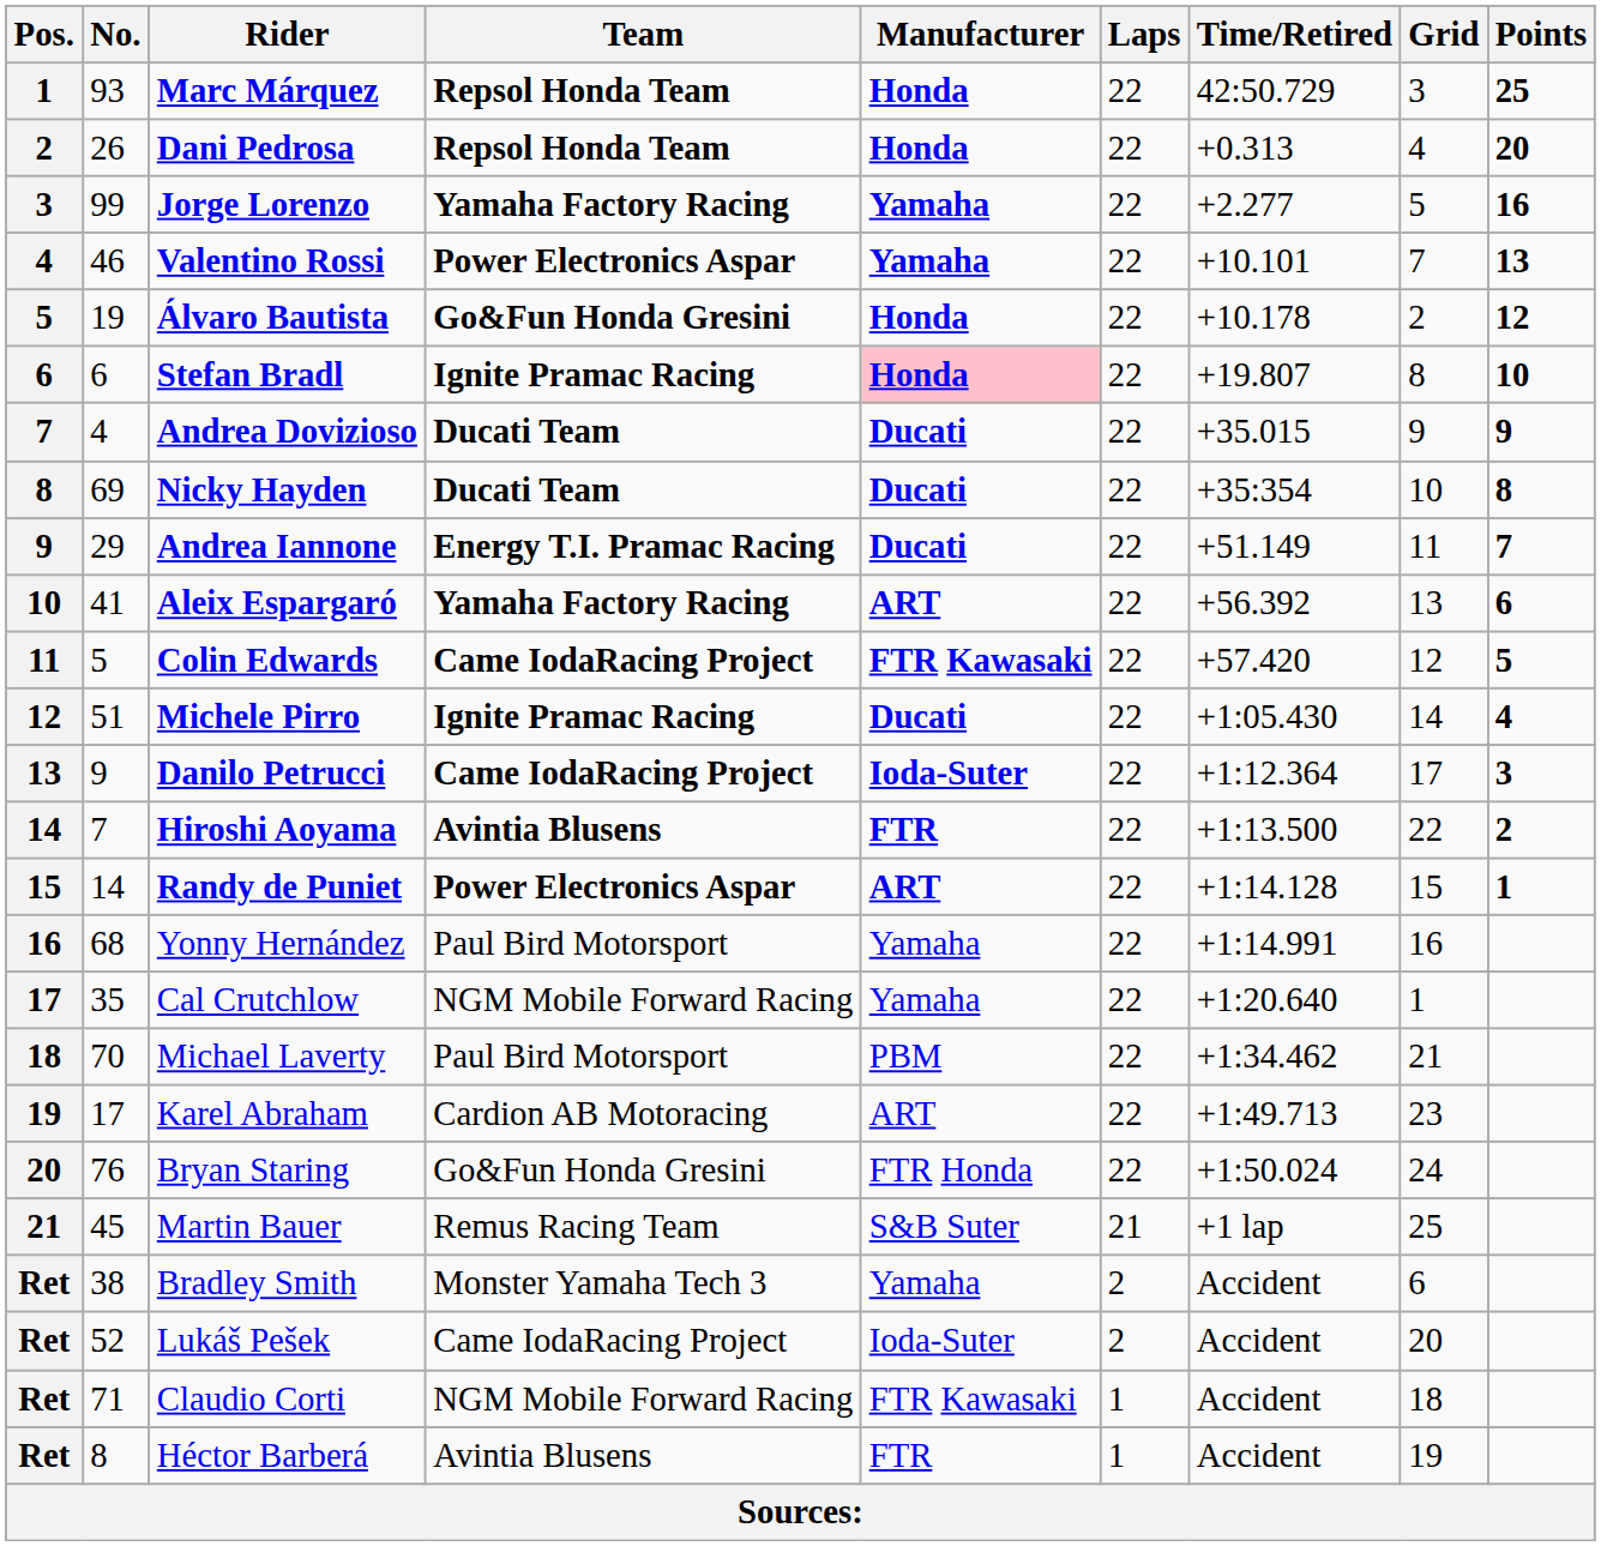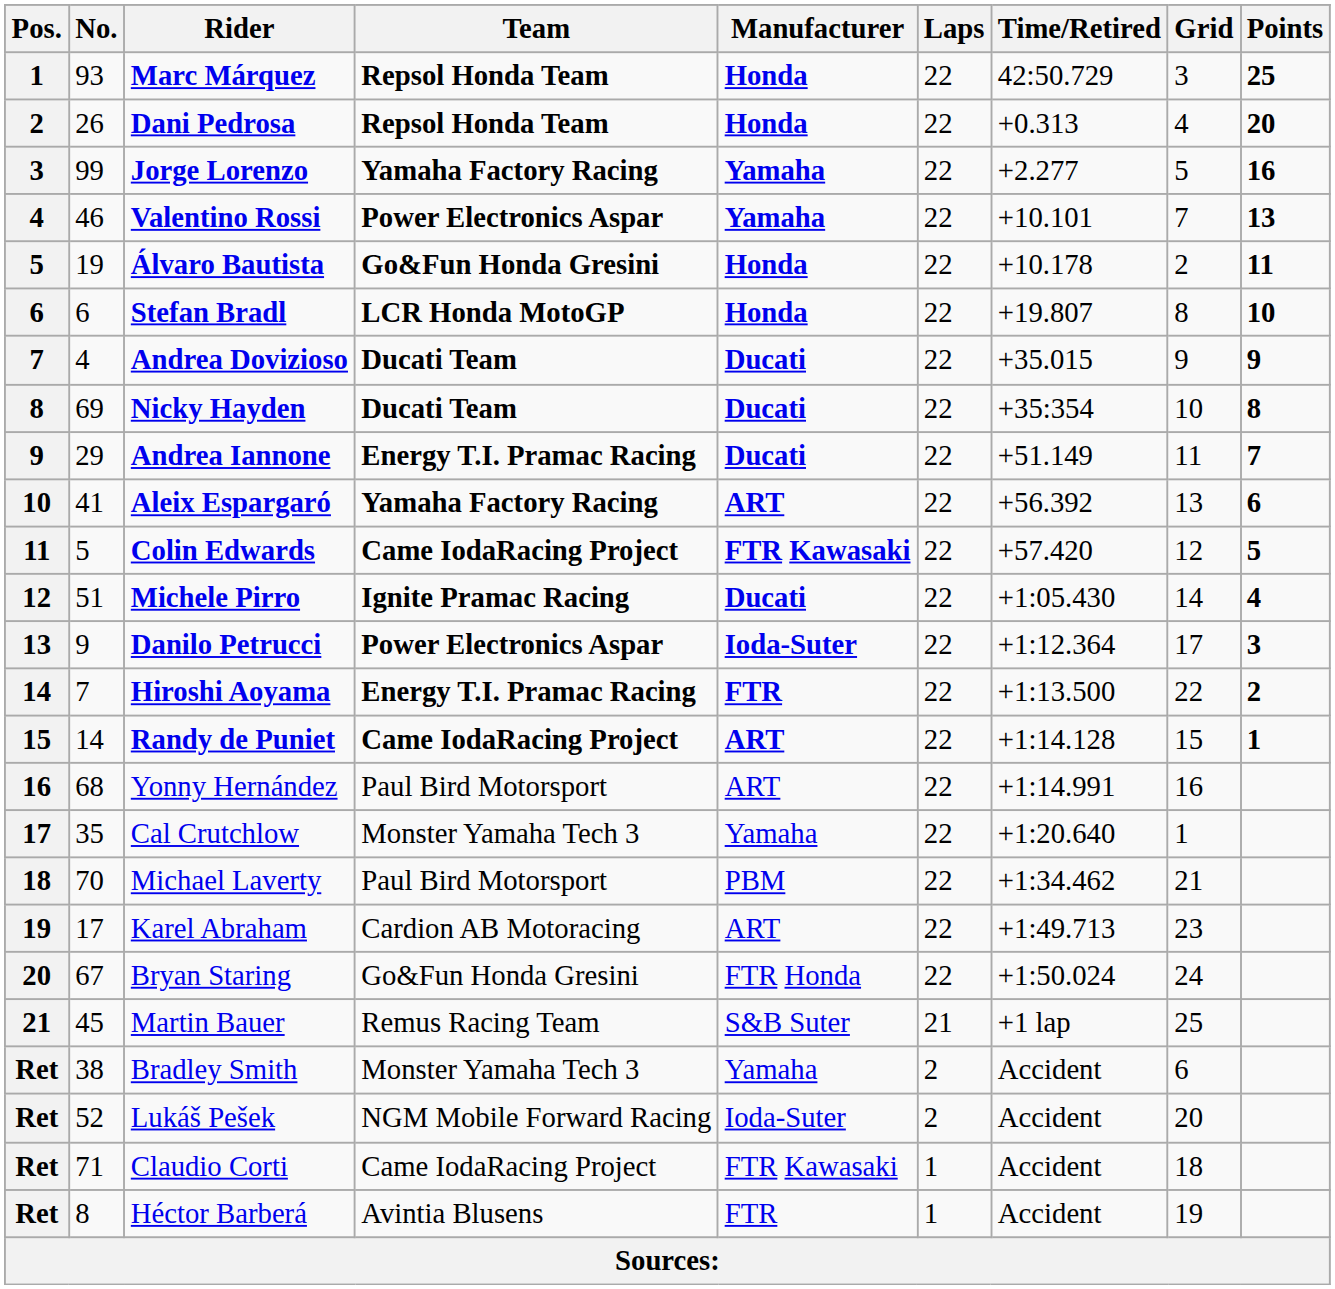Álvaro Bautista | Points: 12 -> 11
Stefan Bradl | Team: Ignite Pramac Racing -> LCR Honda MotoGP
Stefan Bradl | Manufacturer: pink background -> no background
Danilo Petrucci | Team: Came IodaRacing Project -> Power Electronics Aspar
Hiroshi Aoyama | Team: Avintia Blusens -> Energy T.I. Pramac Racing
Randy de Puniet | Team: Power Electronics Aspar -> Came IodaRacing Project
Yonny Hernández | Manufacturer: Yamaha -> ART
Cal Crutchlow | Team: NGM Mobile Forward Racing -> Monster Yamaha Tech 3
Bryan Staring | No.: 76 -> 67
Lukáš Pešek | Team: Came IodaRacing Project -> NGM Mobile Forward Racing
Claudio Corti | Team: NGM Mobile Forward Racing -> Came IodaRacing Project
